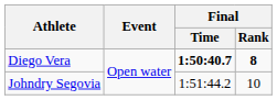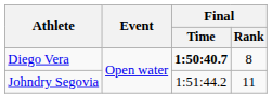Diego Vera | Final / Rank: bold -> normal
Johndry Segovia | Final / Rank: 10 -> 11
